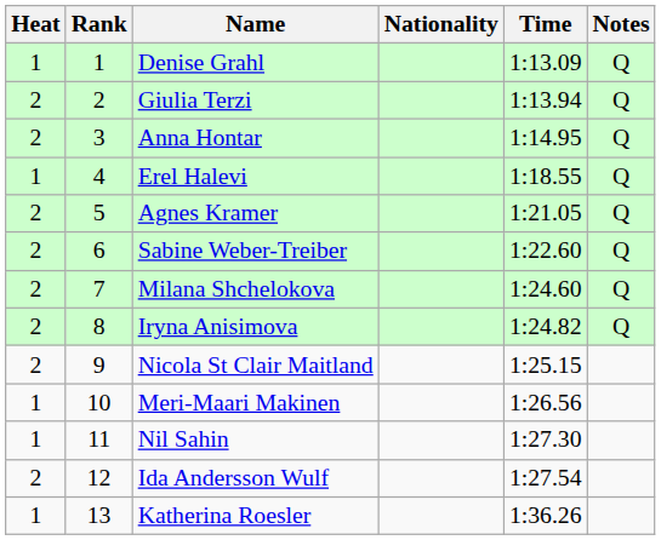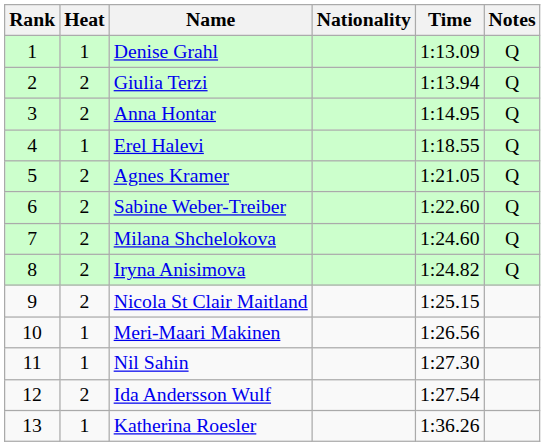columns swapped: Rank <-> Heat
